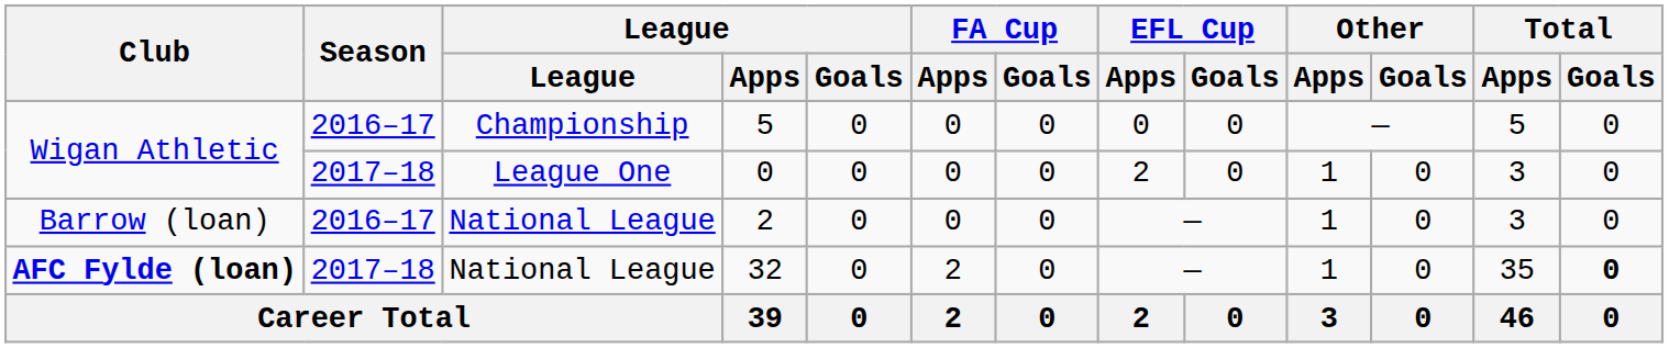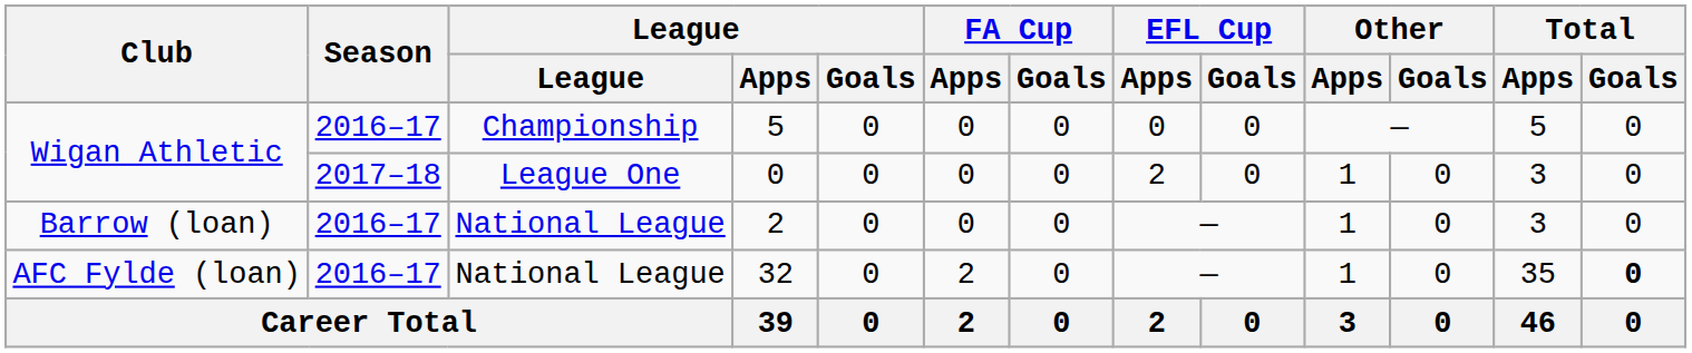32 | Club: bold -> normal
32 | Season: 2017–18 -> 2016–17
